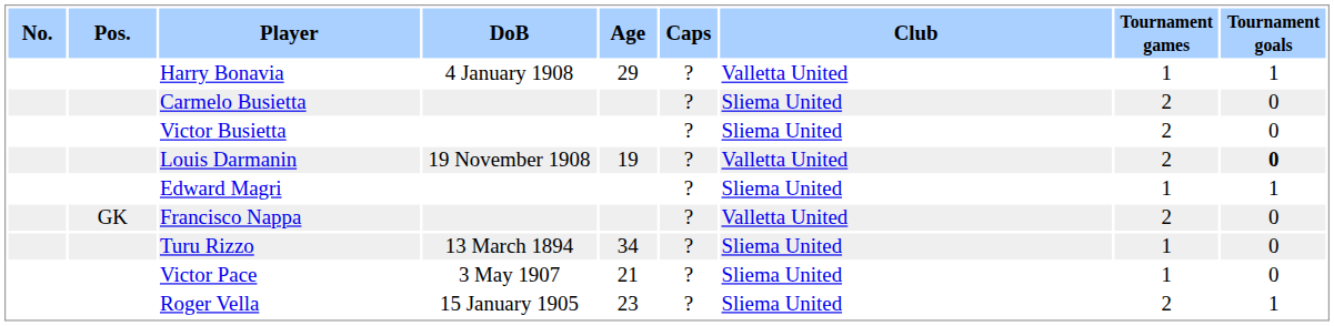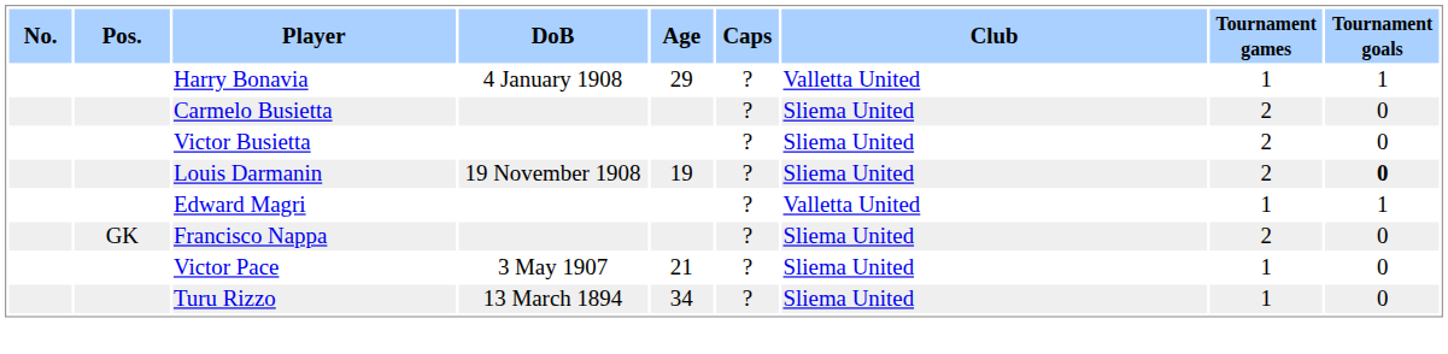Louis Darmanin | Club: Valletta United -> Sliema United
Edward Magri | Club: Sliema United -> Valletta United
Francisco Nappa | Club: Valletta United -> Sliema United
rows swapped: Victor Pace <-> Turu Rizzo
- row: Roger Vella | 15 January 1905 | 23 | ? | Sliema United | 2 | 1
